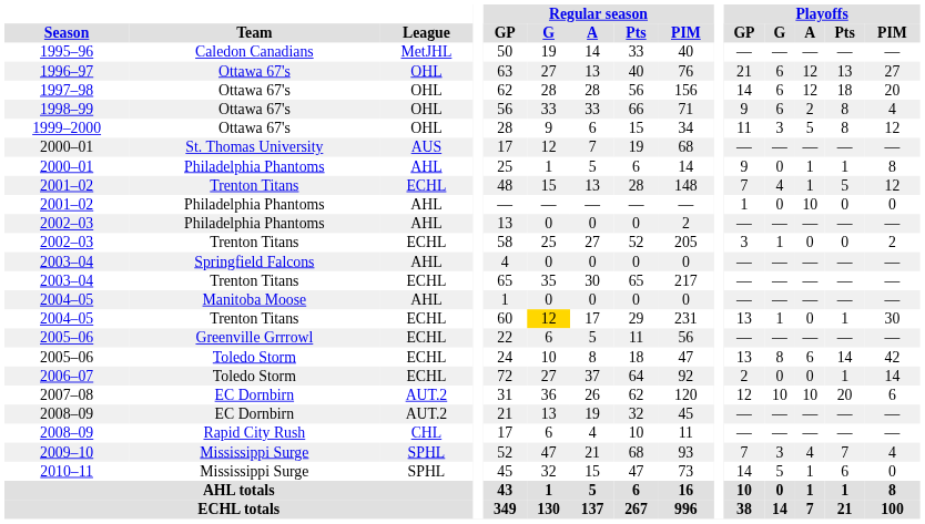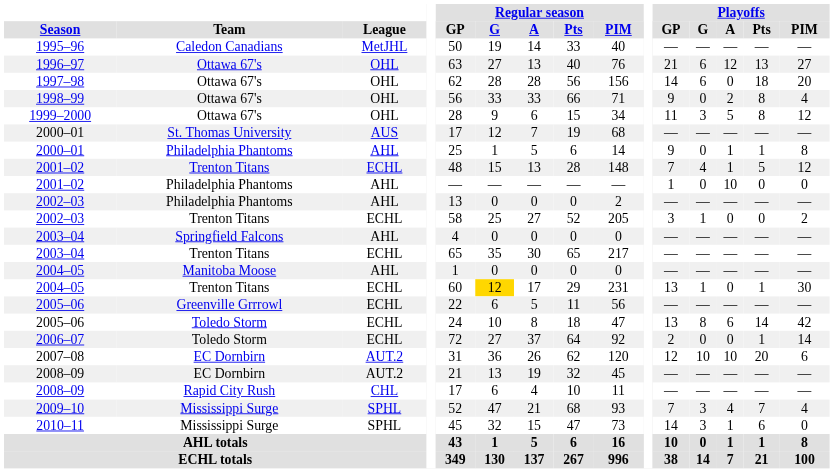1997–98 | Playoffs / A: 12 -> 0
1998–99 | Playoffs / G: 6 -> 0
2010–11 | Playoffs / G: 5 -> 3
